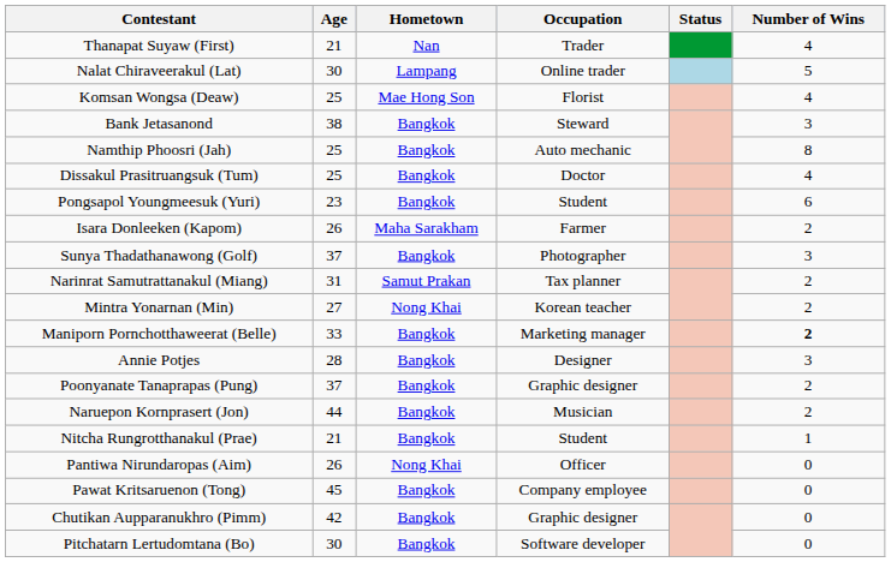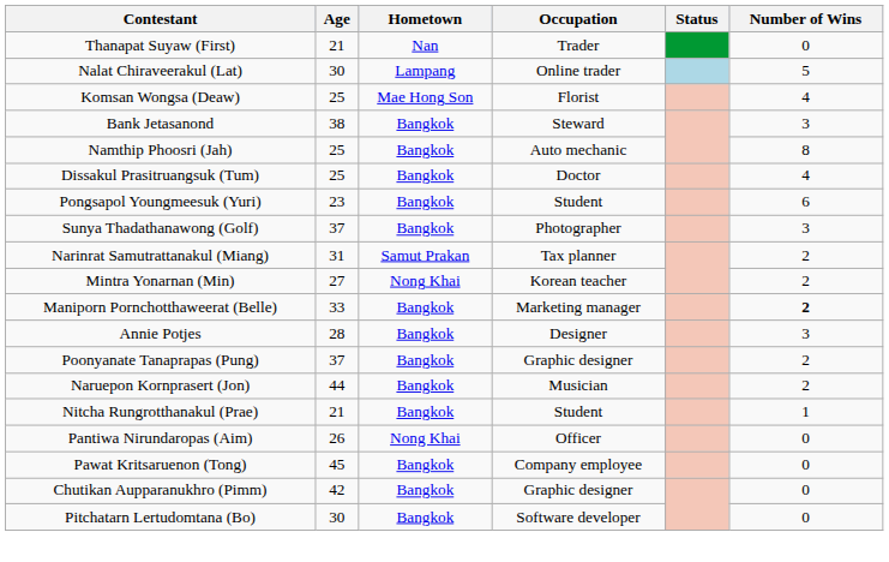Thanapat Suyaw (First) | Number of Wins: 4 -> 0
- row: Isara Donleeken (Kapom) | 26 | Maha Sarakham | Farmer | 2
